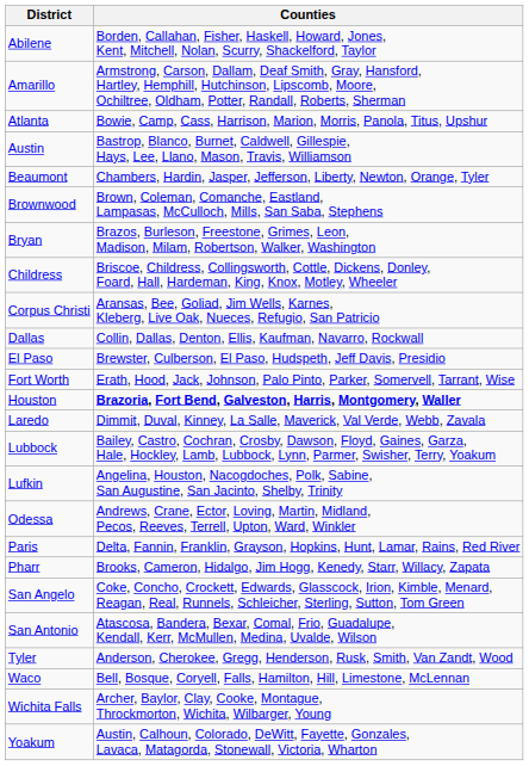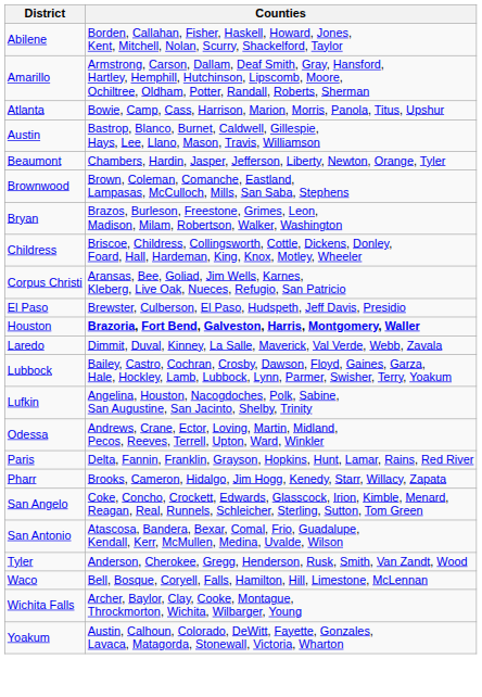- row: Dallas | Collin, Dallas, Denton, Ellis, Kaufman, Navarro, Rockwall
- row: Fort Worth | Erath, Hood, Jack, Johnson, Palo Pinto, Parker, Somervell, Tarrant, Wise
